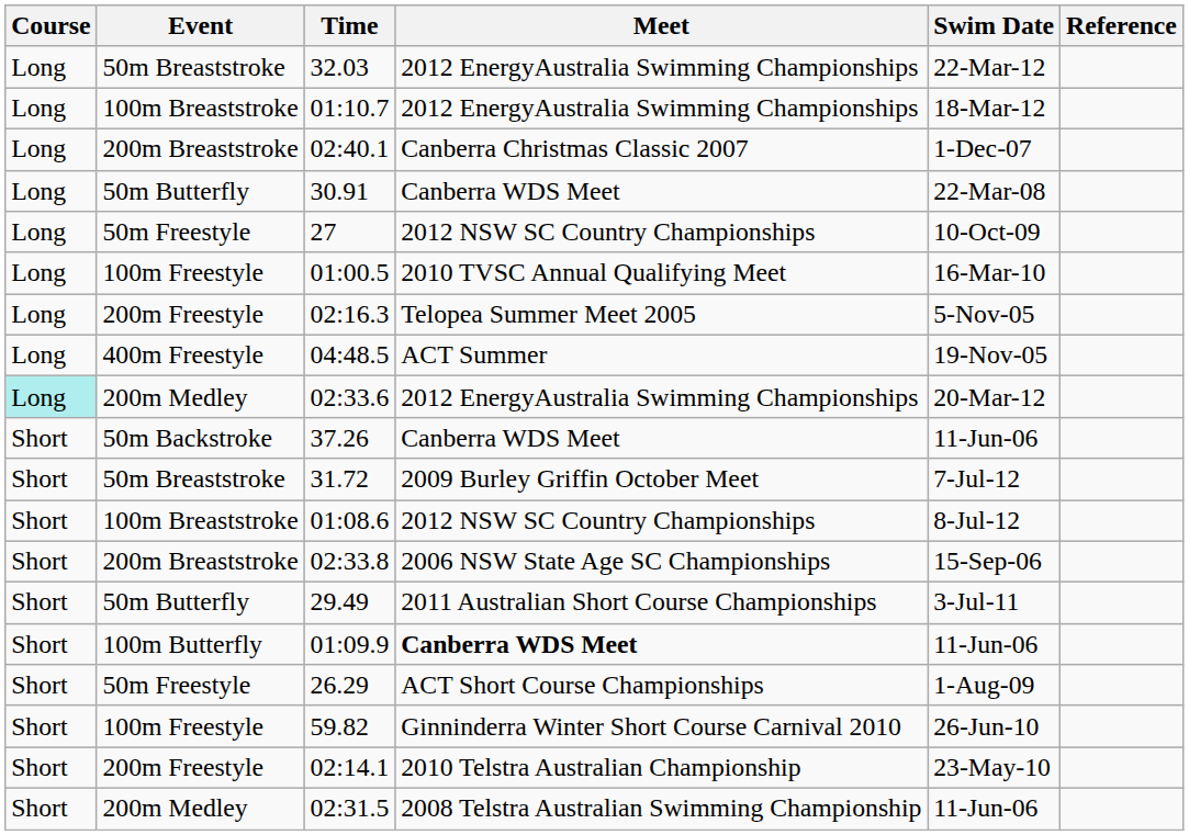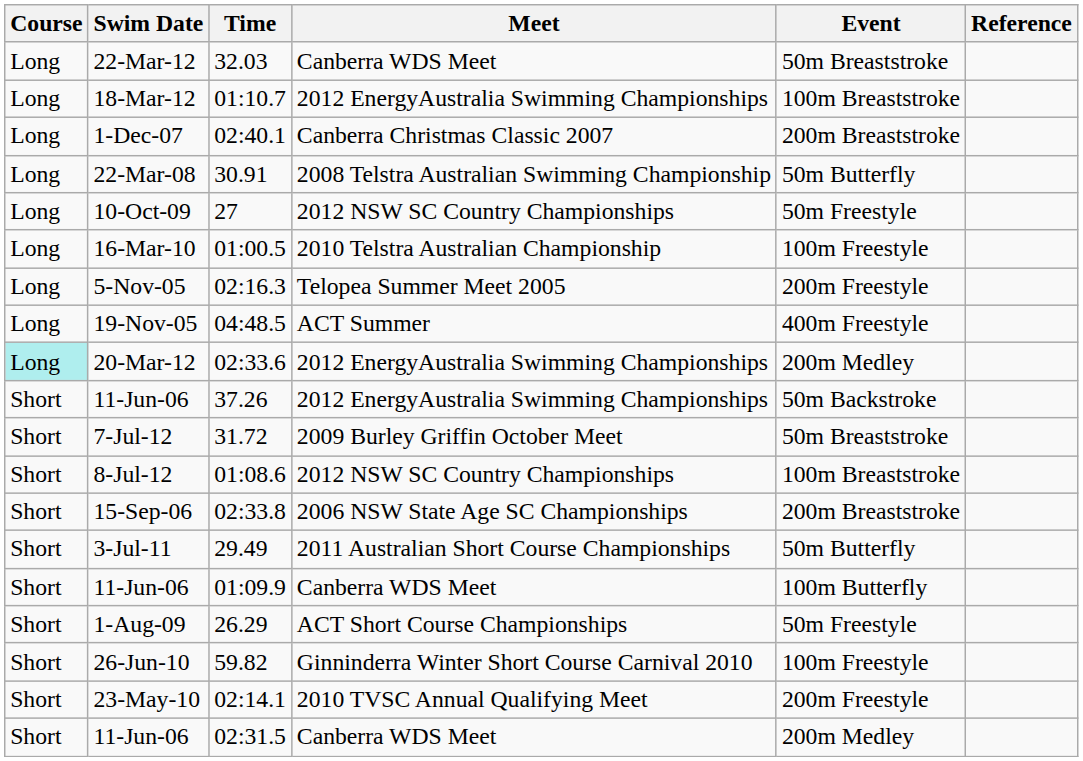columns swapped: Event <-> Swim Date
32.03 | Meet: 2012 EnergyAustralia Swimming Championships -> Canberra WDS Meet
30.91 | Meet: Canberra WDS Meet -> 2008 Telstra Australian Swimming Championship
01:00.5 | Meet: 2010 TVSC Annual Qualifying Meet -> 2010 Telstra Australian Championship
37.26 | Meet: Canberra WDS Meet -> 2012 EnergyAustralia Swimming Championships
01:09.9 | Meet: bold -> normal
02:14.1 | Meet: 2010 Telstra Australian Championship -> 2010 TVSC Annual Qualifying Meet
02:31.5 | Meet: 2008 Telstra Australian Swimming Championship -> Canberra WDS Meet
